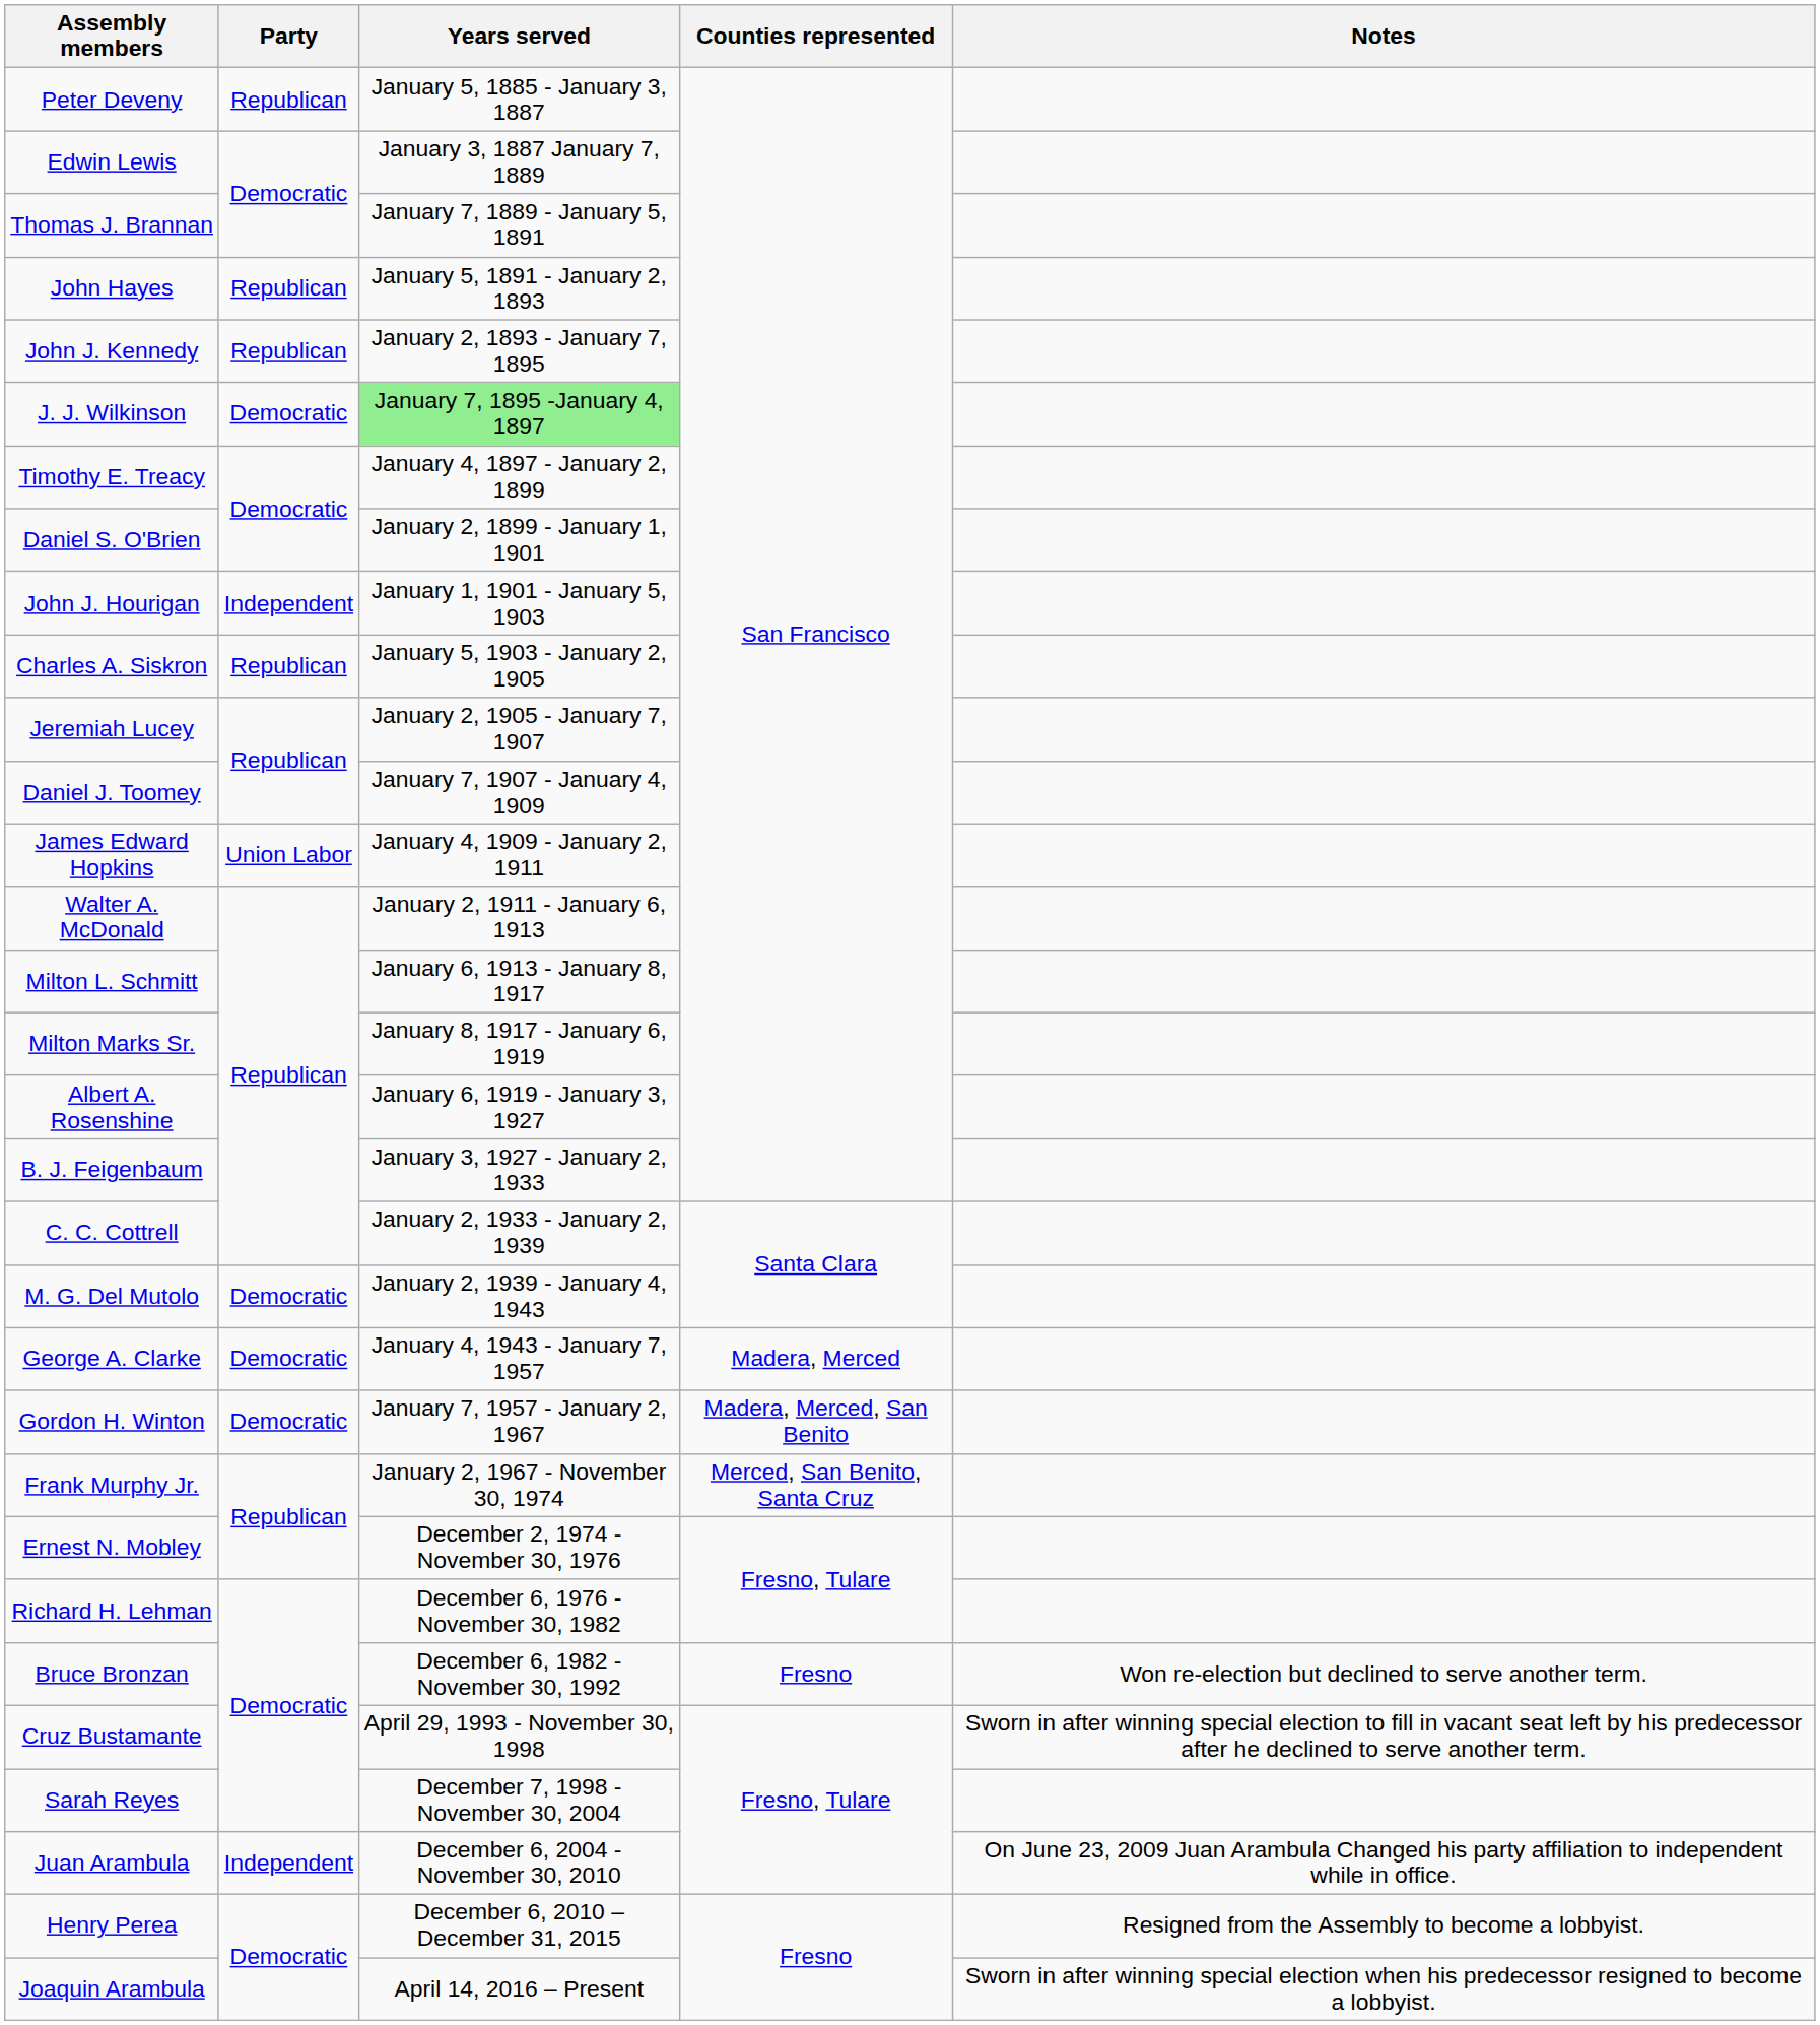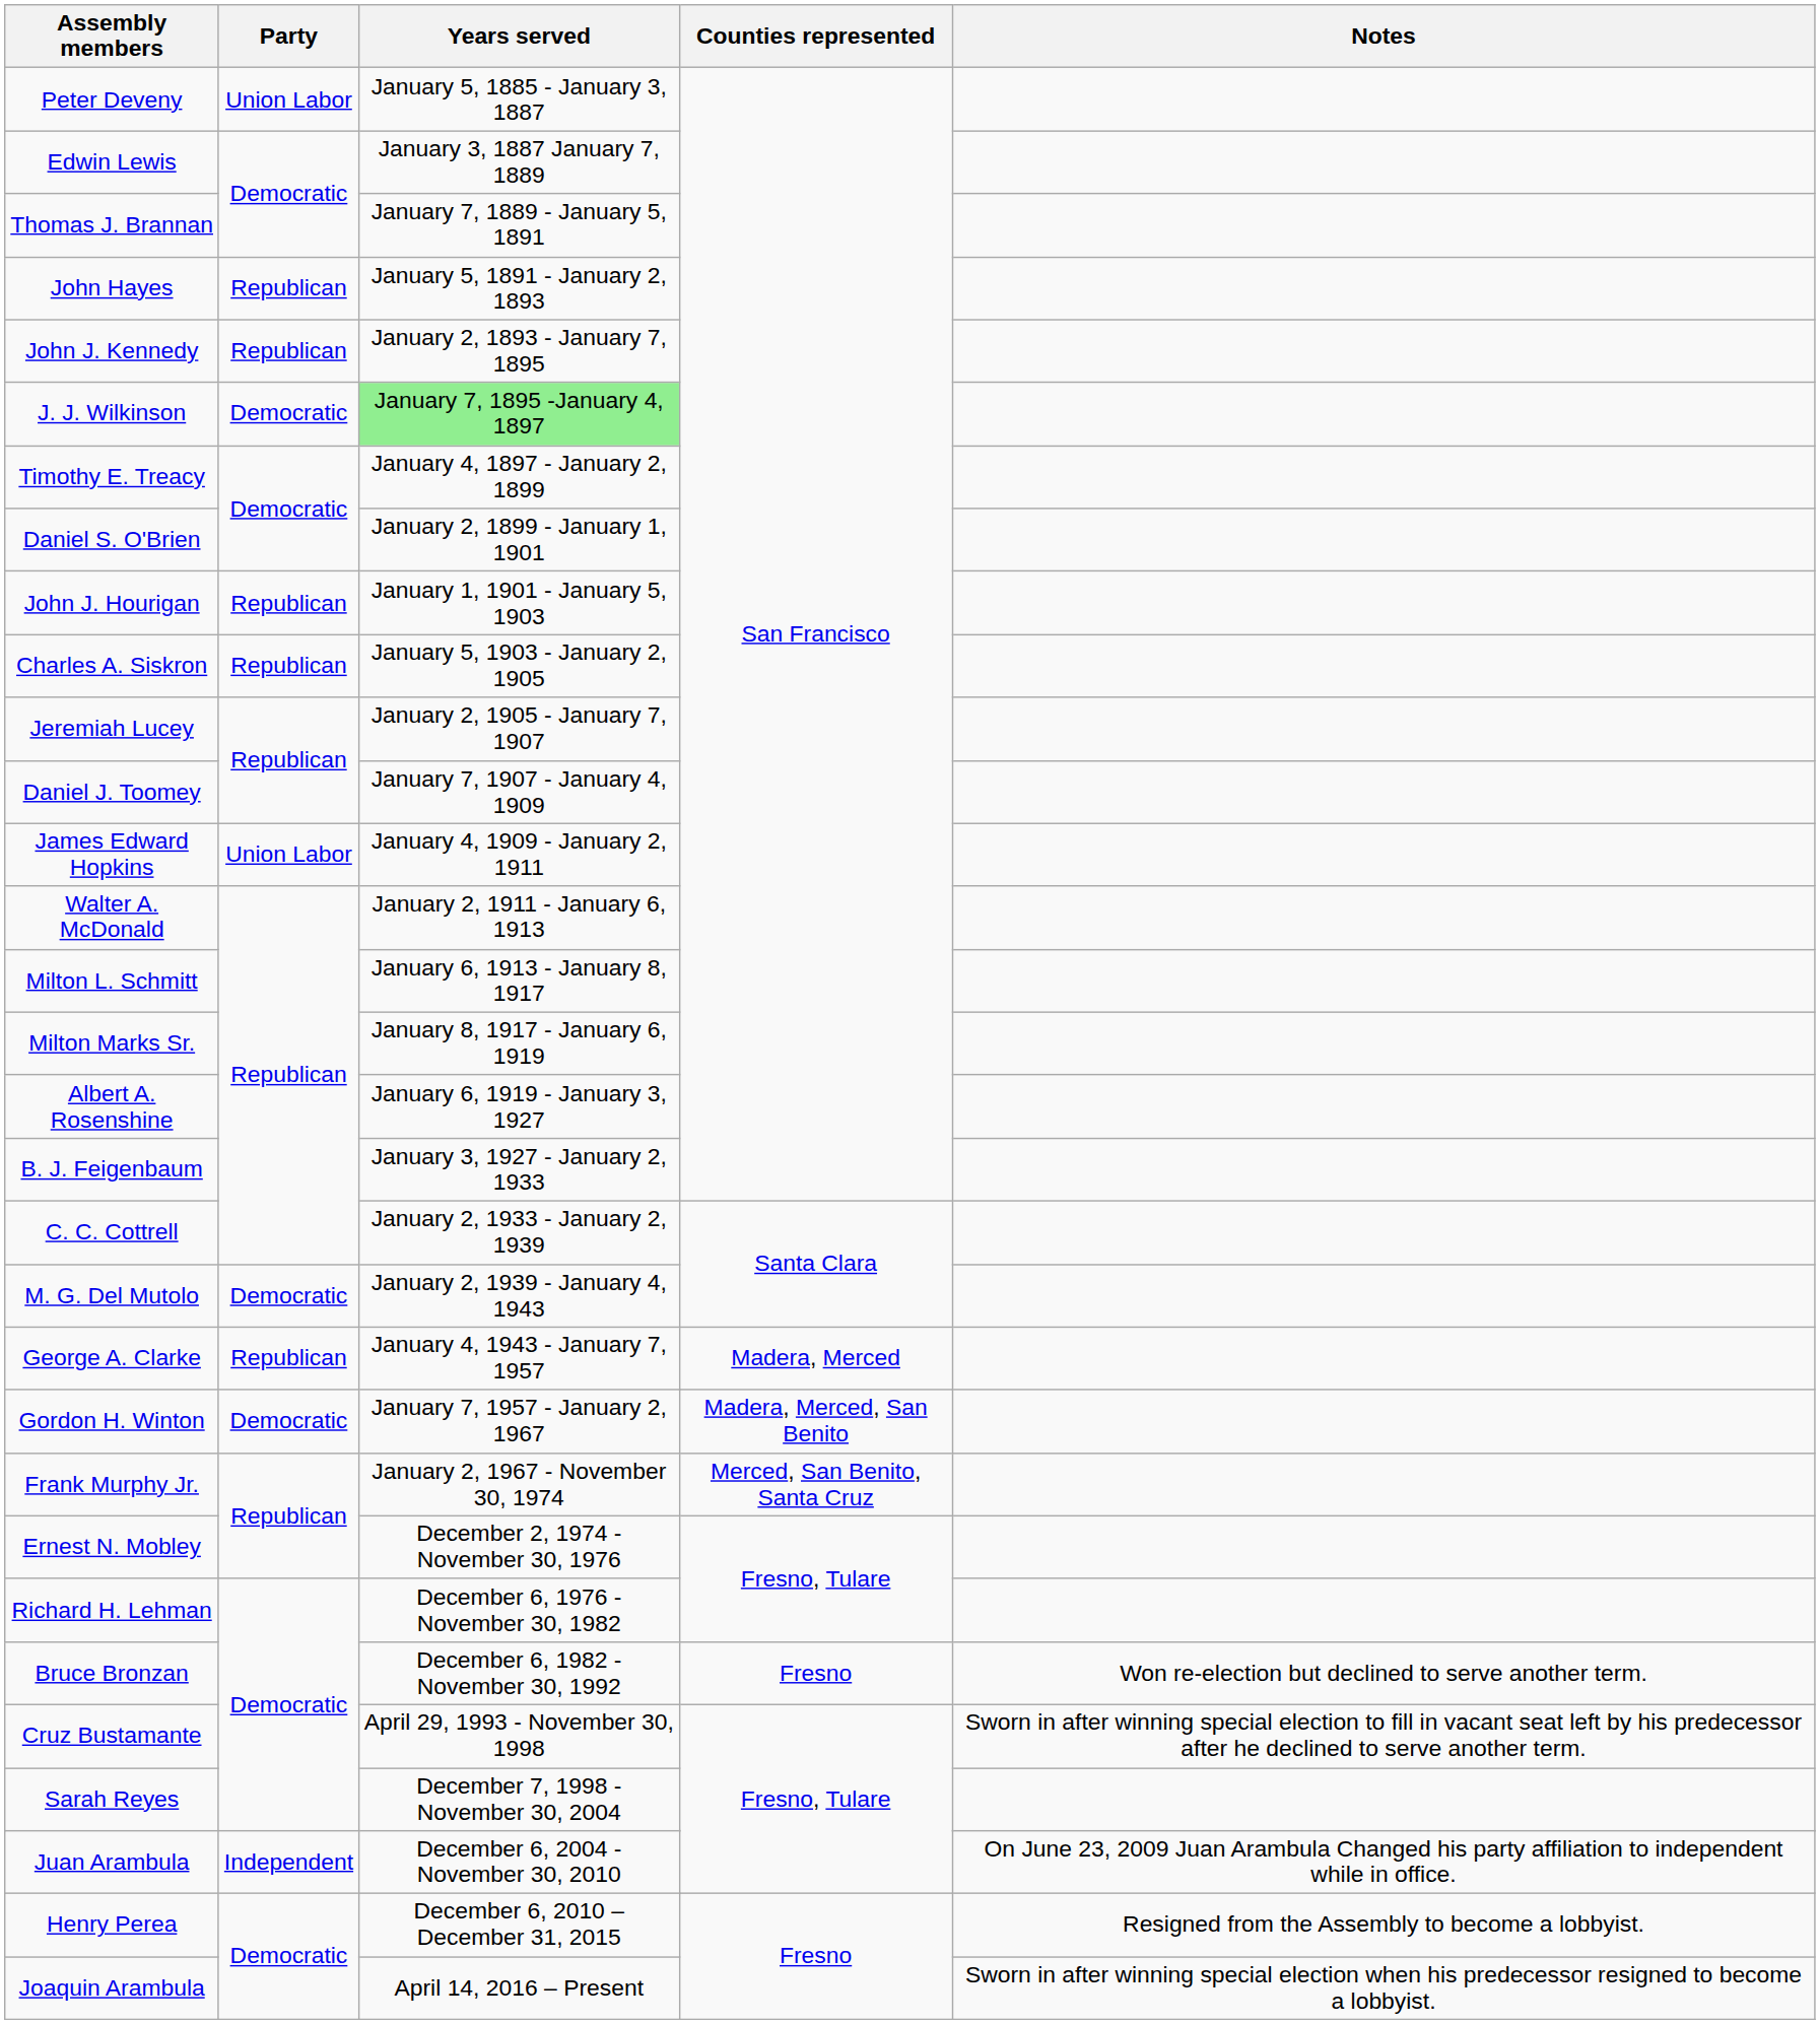Peter Deveny | Party: Republican -> Union Labor
John J. Hourigan | Party: Independent -> Republican
George A. Clarke | Party: Democratic -> Republican
